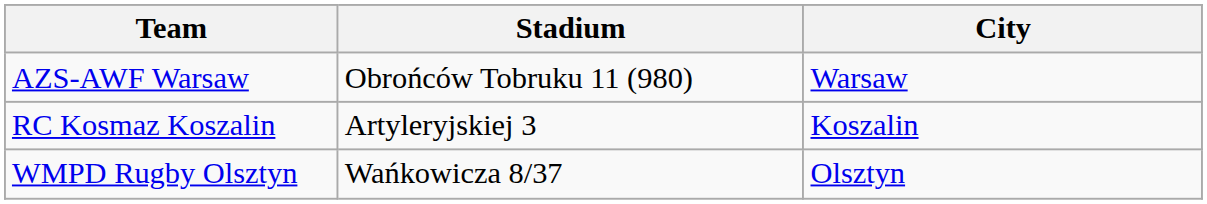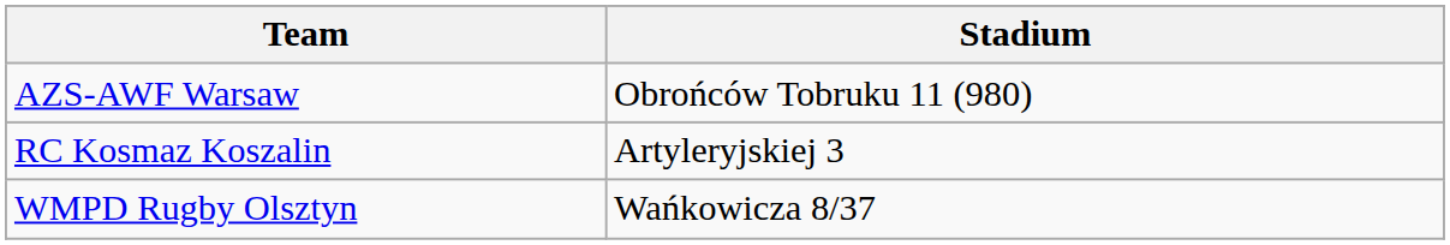- column: City | Warsaw | Koszalin | Olsztyn
